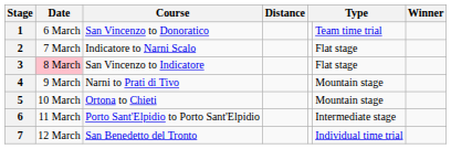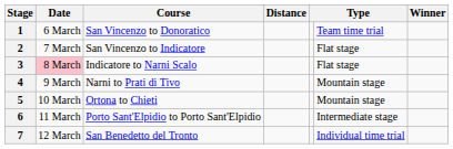2 | Course: Indicatore to Narni Scalo -> San Vincenzo to Indicatore
3 | Course: San Vincenzo to Indicatore -> Indicatore to Narni Scalo
